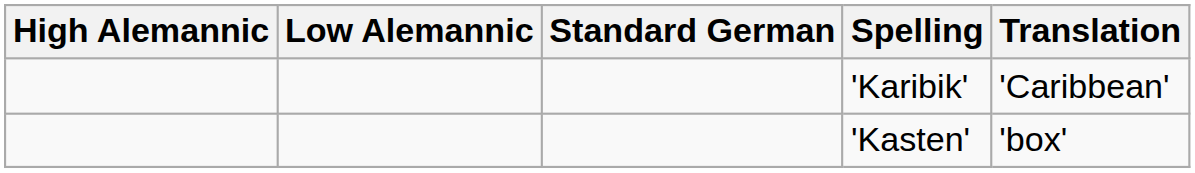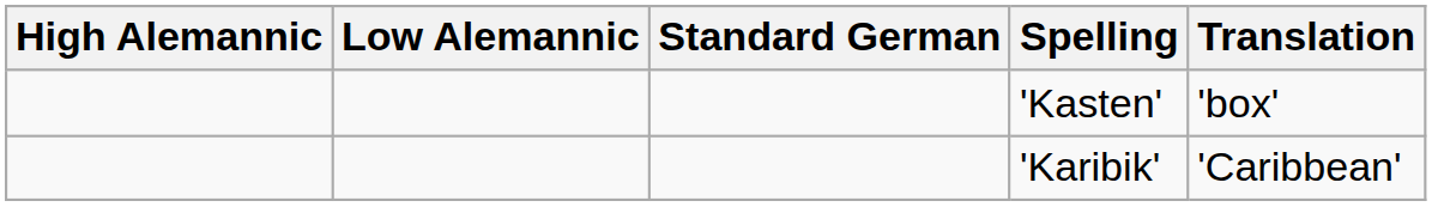rows swapped: 'Kasten' <-> 'Karibik'
